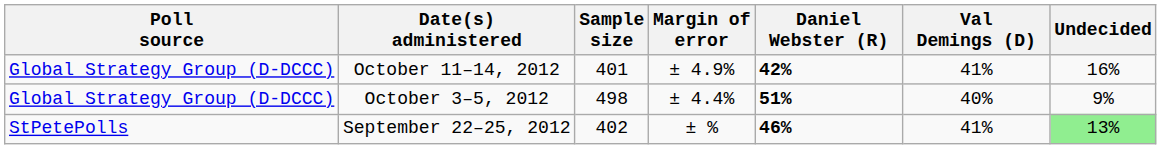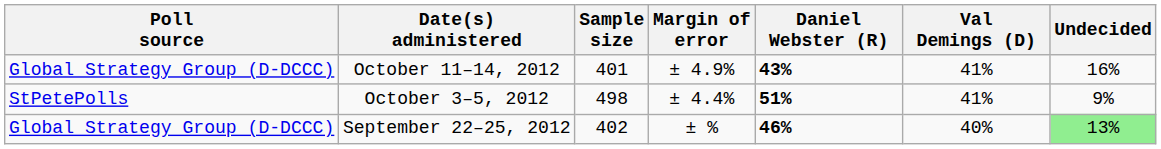October 11–14, 2012 | Daniel Webster (R): 42% -> 43%
October 3–5, 2012 | Poll source: Global Strategy Group (D-DCCC) -> StPetePolls
October 3–5, 2012 | Val Demings (D): 40% -> 41%
September 22–25, 2012 | Poll source: StPetePolls -> Global Strategy Group (D-DCCC)
September 22–25, 2012 | Val Demings (D): 41% -> 40%
